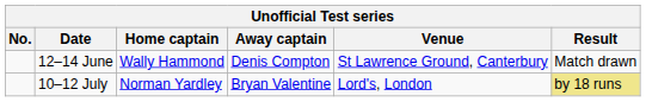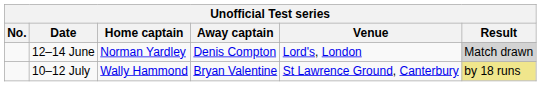12–14 June | Home captain: Wally Hammond -> Norman Yardley
12–14 June | Venue: St Lawrence Ground, Canterbury -> Lord's, London
12–14 June | Result: no background -> lightgrey background
10–12 July | Home captain: Norman Yardley -> Wally Hammond
10–12 July | Venue: Lord's, London -> St Lawrence Ground, Canterbury
